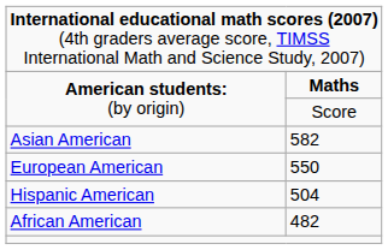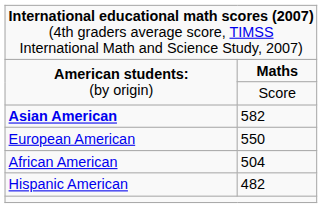582 | column 1: normal -> bold
504 | column 1: Hispanic American -> African American
482 | column 1: African American -> Hispanic American
